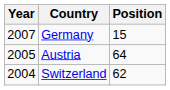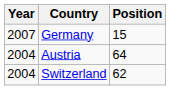Austria | Year: 2005 -> 2004
